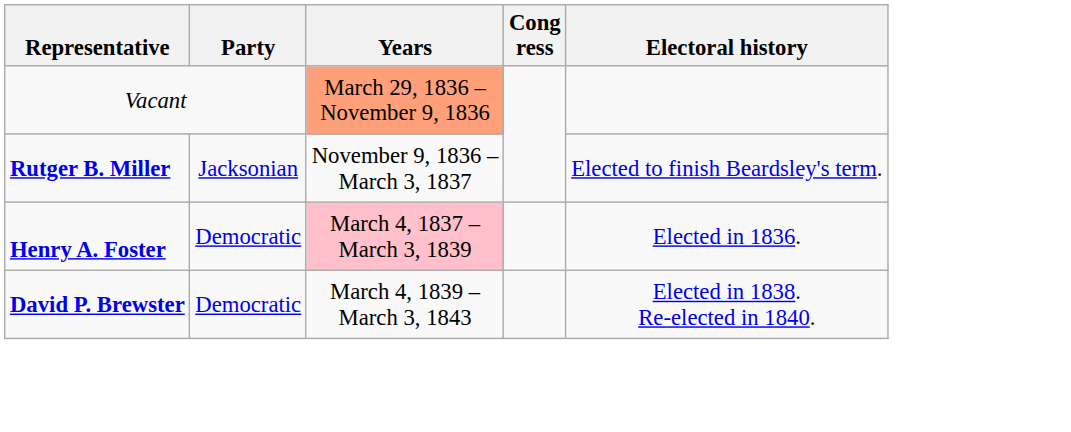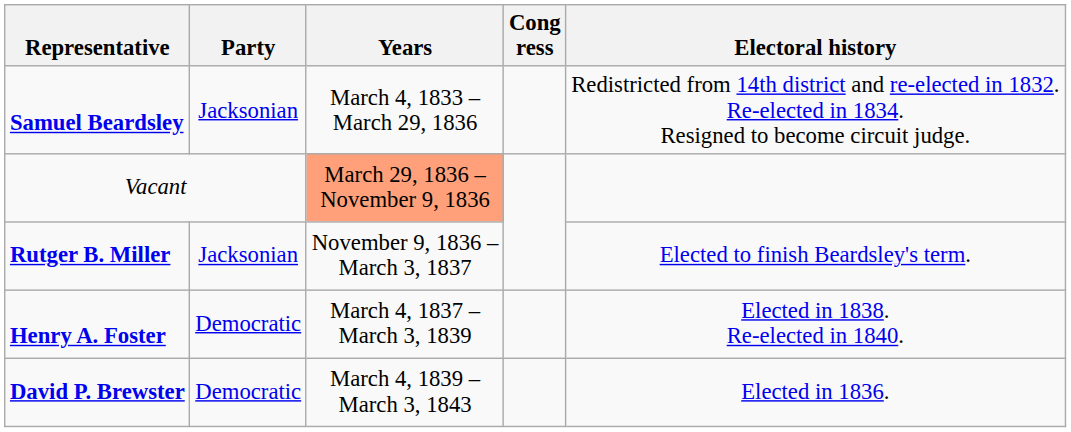+ row: Samuel Beardsley | Jacksonian | March 4, 1833 – March 29, 1836 | Redistricted from 14th district and re-elected in 1832. Re-elected in 1834. Resigned to become circuit judge.
Henry A. Foster | Years: pink background -> no background
Henry A. Foster | Electoral history: Elected in 1836. -> Elected in 1838. Re-elected in 1840.
David P. Brewster | Electoral history: Elected in 1838. Re-elected in 1840. -> Elected in 1836.
